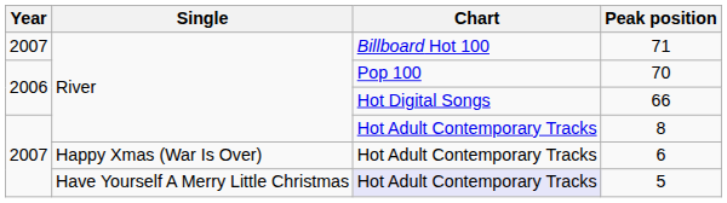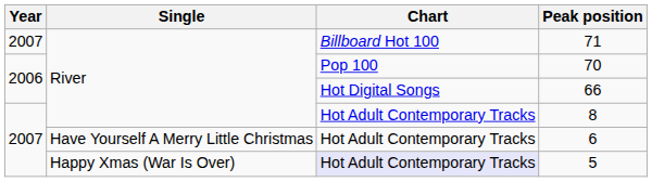6 | Single: Happy Xmas (War Is Over) -> Have Yourself A Merry Little Christmas
5 | Single: Have Yourself A Merry Little Christmas -> Happy Xmas (War Is Over)
